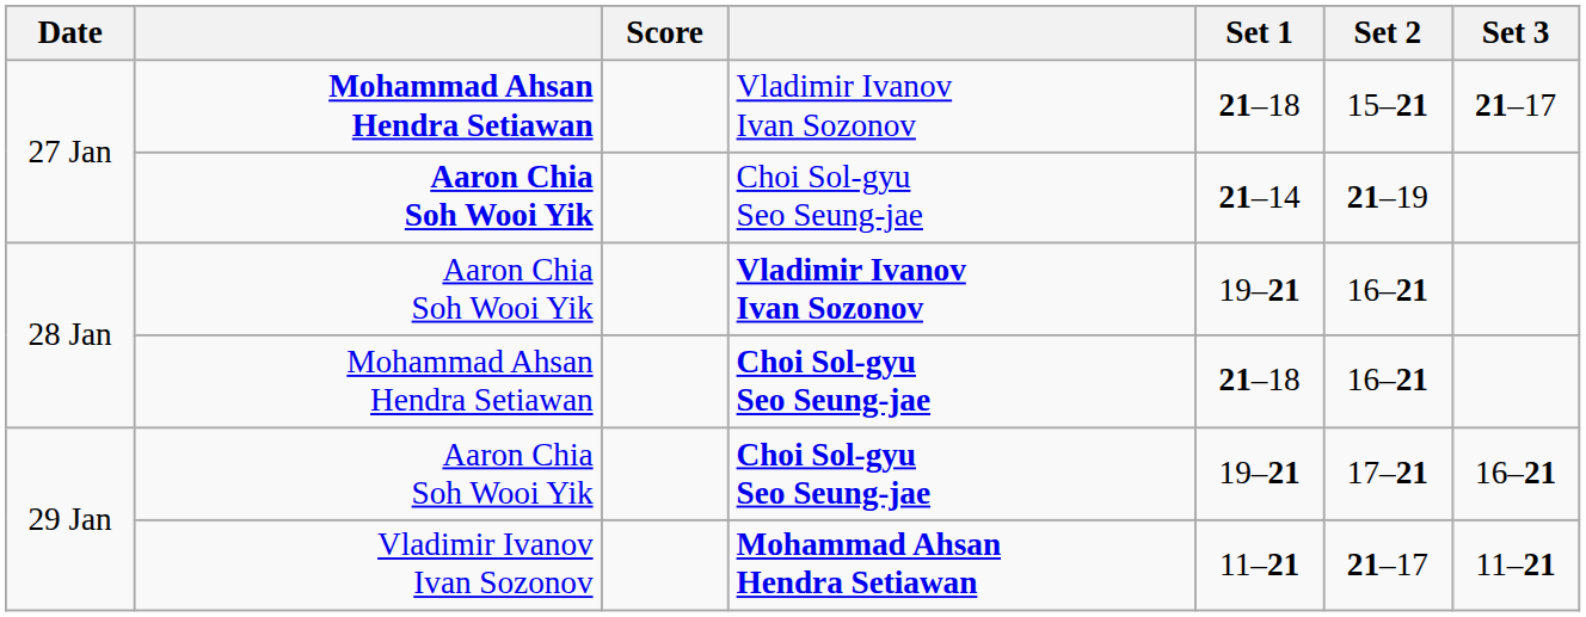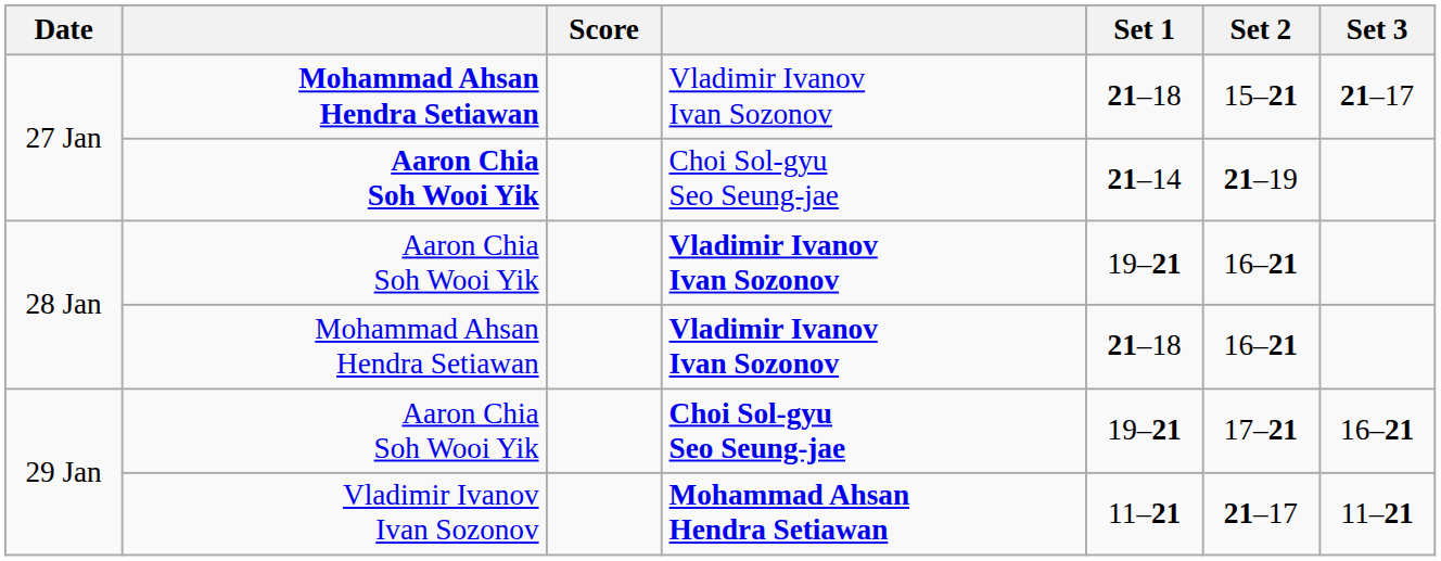28 Jan / Mohammad Ahsan Hendra Setiawan | column 4: Choi Sol-gyu Seo Seung-jae -> Vladimir Ivanov Ivan Sozonov
